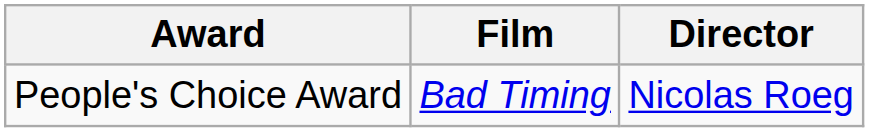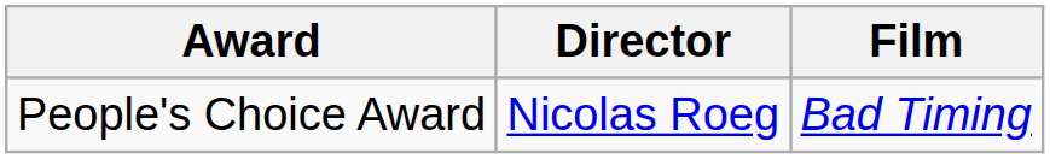columns swapped: Film <-> Director
